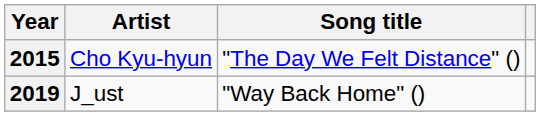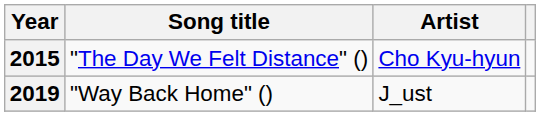columns swapped: Song title <-> Artist
